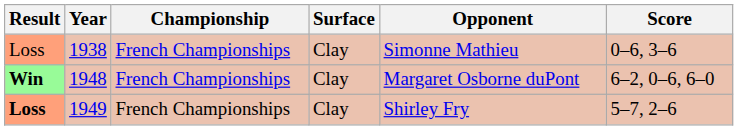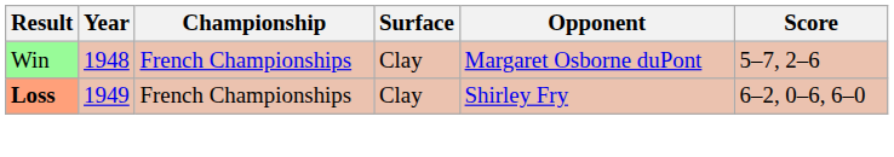- row: Loss | 1938 | French Championships | Clay | Simonne Mathieu | 0–6, 3–6
1948 | Result: bold -> normal
1948 | Score: 6–2, 0–6, 6–0 -> 5–7, 2–6
1949 | Score: 5–7, 2–6 -> 6–2, 0–6, 6–0
